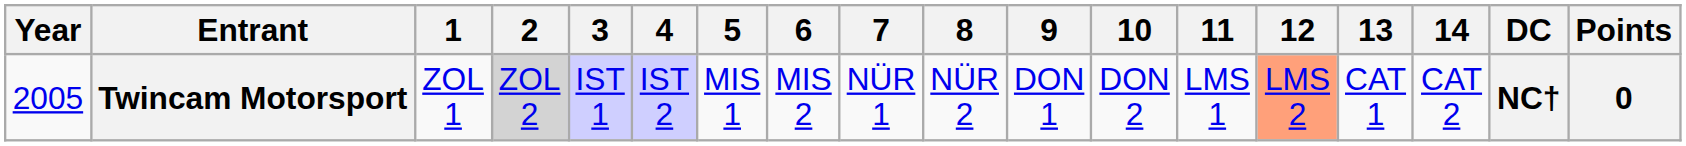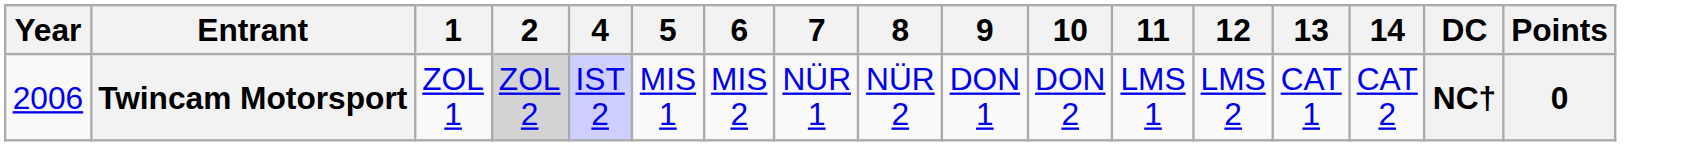- column: 3 | IST 1
Twincam Motorsport | Year: 2005 -> 2006
Twincam Motorsport | 12: lightsalmon background -> no background
